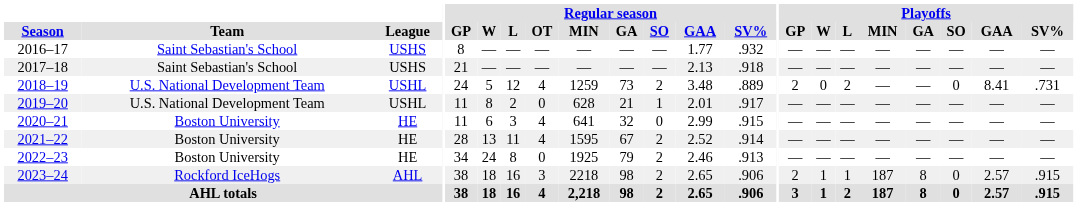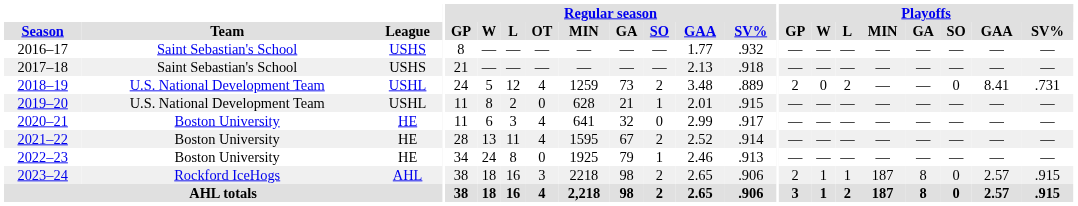2019–20 | Regular season / SV%: .917 -> .915
2020–21 | Regular season / SV%: .915 -> .917
2022–23 | Regular season / SO: 2 -> 1
